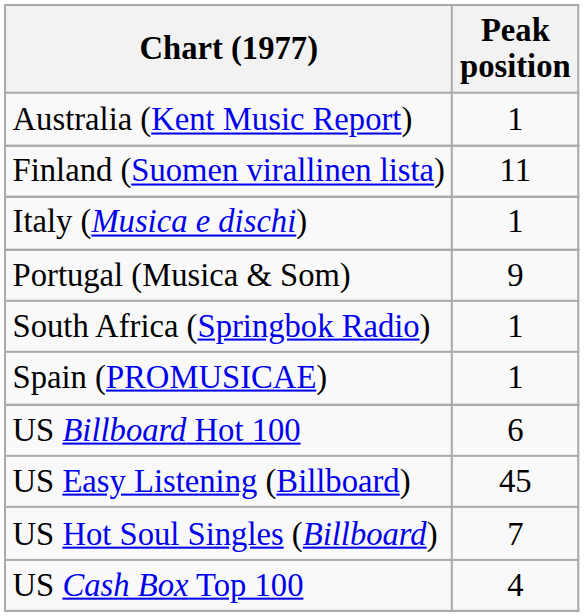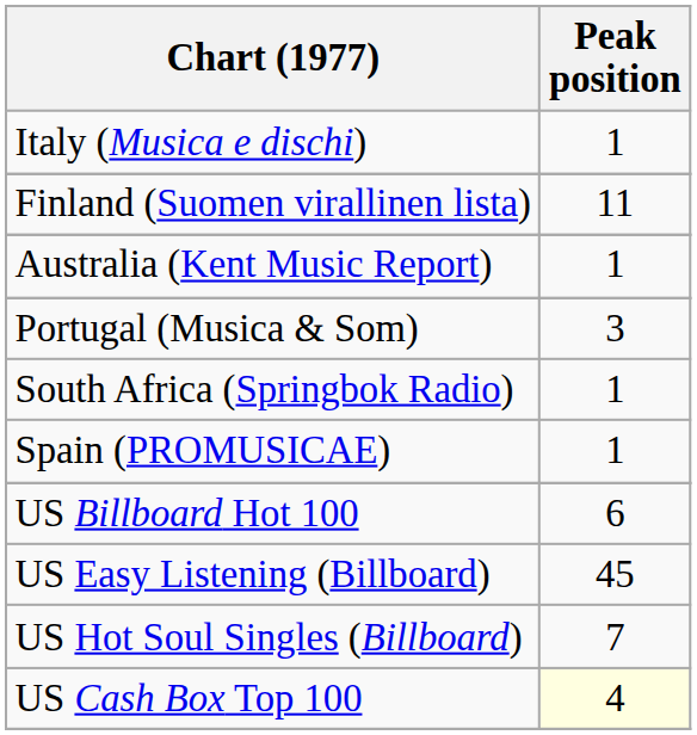rows swapped: Australia (Kent Music Report) <-> Italy (Musica e dischi)
Portugal (Musica & Som) | Peak position: 9 -> 3
US Cash Box Top 100 | Peak position: no background -> lightyellow background
